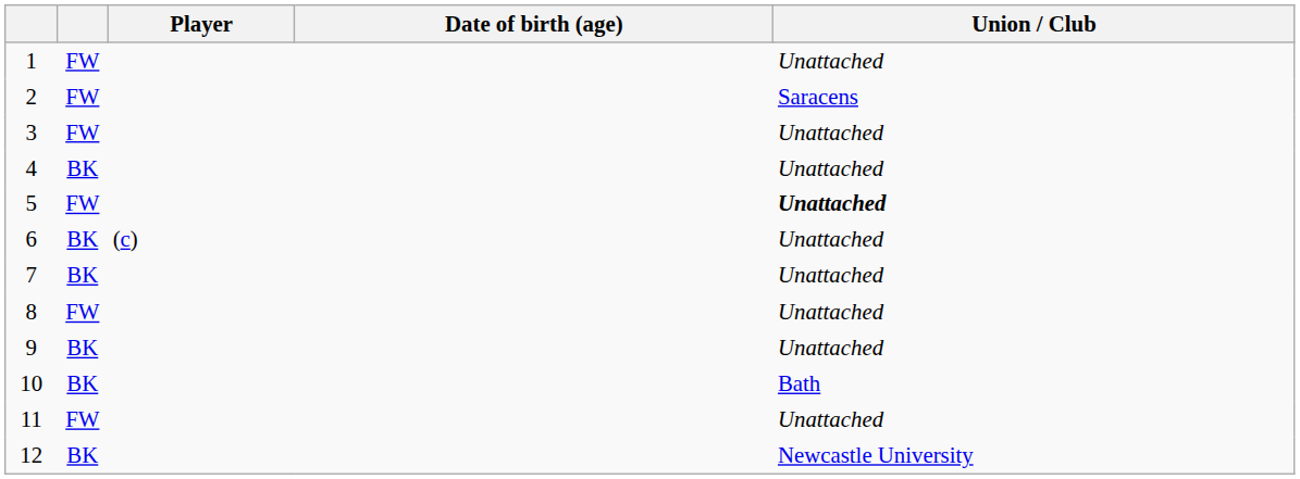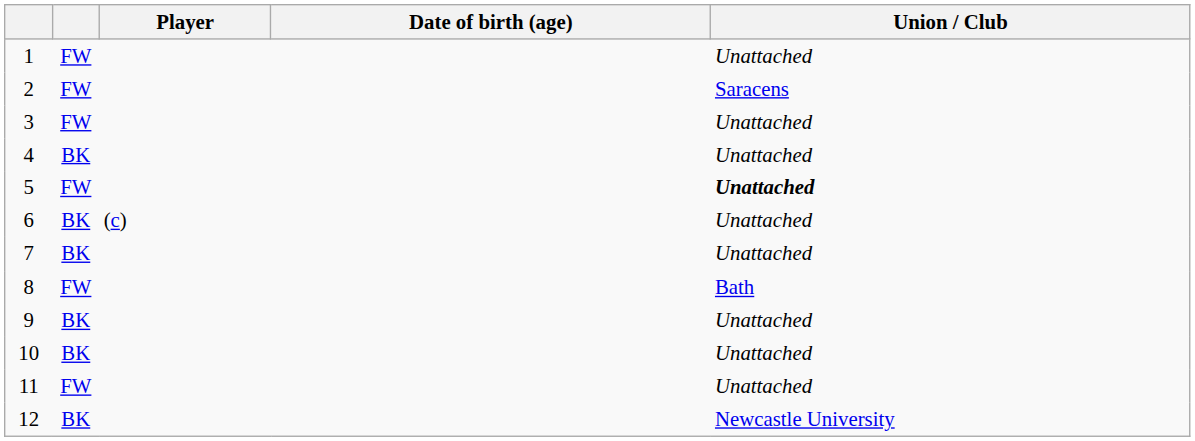8 | Union / Club: Unattached -> Bath
10 | Union / Club: Bath -> Unattached
